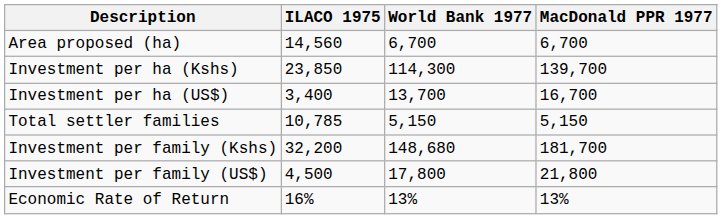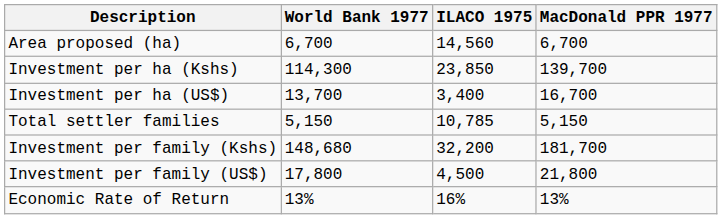columns swapped: ILACO 1975 <-> World Bank 1977
